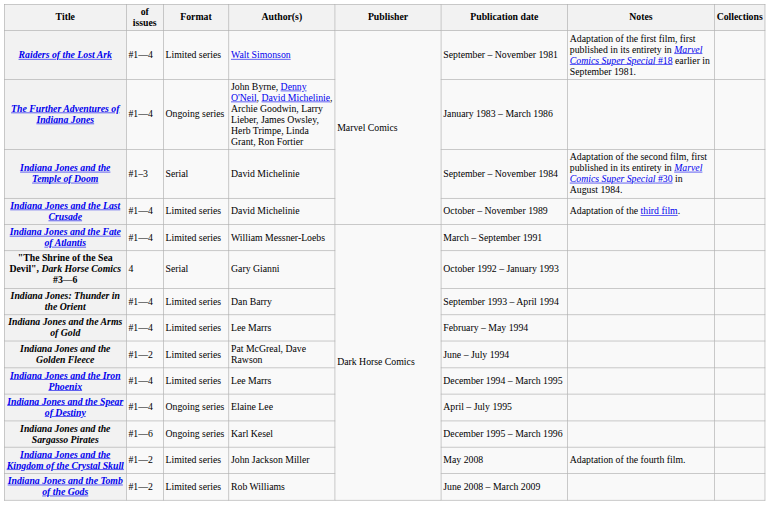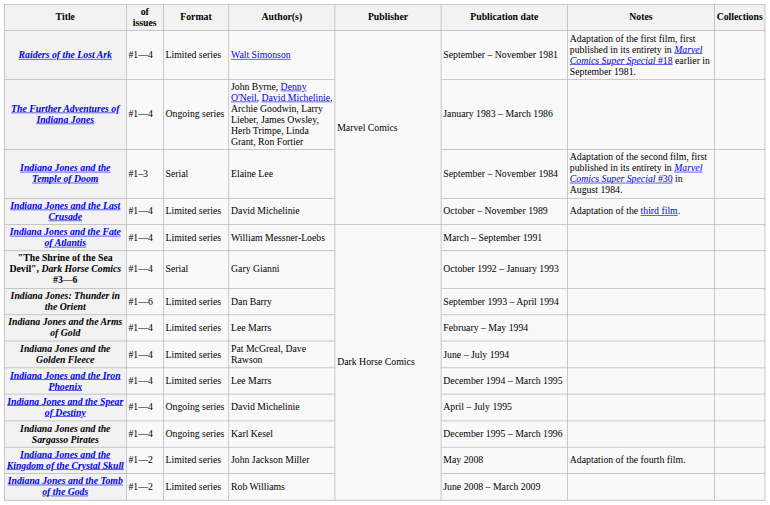Indiana Jones and the Temple of Doom | Author(s): David Michelinie -> Elaine Lee
"The Shrine of the Sea Devil", Dark Horse Comics #3—6 | of issues: 4 -> #1—4
Indiana Jones: Thunder in the Orient | of issues: #1—4 -> #1—6
Indiana Jones and the Golden Fleece | of issues: #1—2 -> #1—4
Indiana Jones and the Spear of Destiny | Author(s): Elaine Lee -> David Michelinie
Indiana Jones and the Sargasso Pirates | of issues: #1—6 -> #1—4
